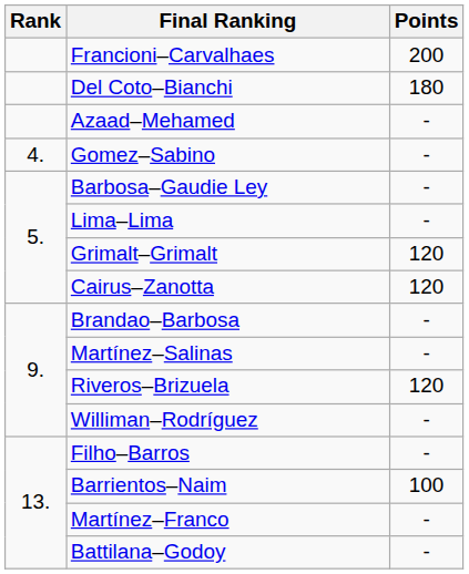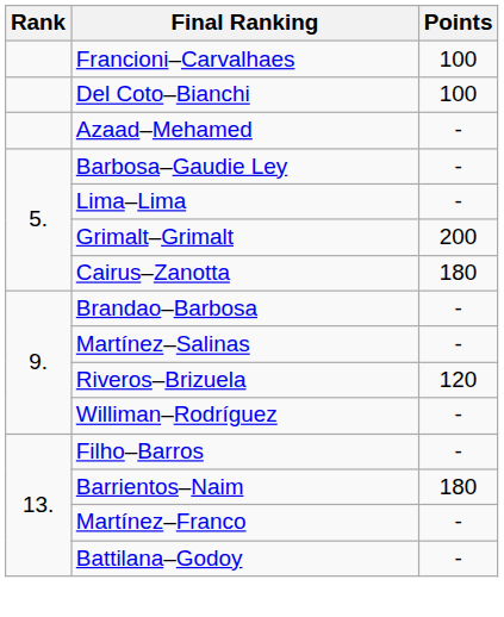Francioni–Carvalhaes | Points: 200 -> 100
Del Coto–Bianchi | Points: 180 -> 100
- row: 4. | Gomez–Sabino | -
Grimalt–Grimalt | Points: 120 -> 200
Cairus–Zanotta | Points: 120 -> 180
Barrientos–Naim | Points: 100 -> 180
